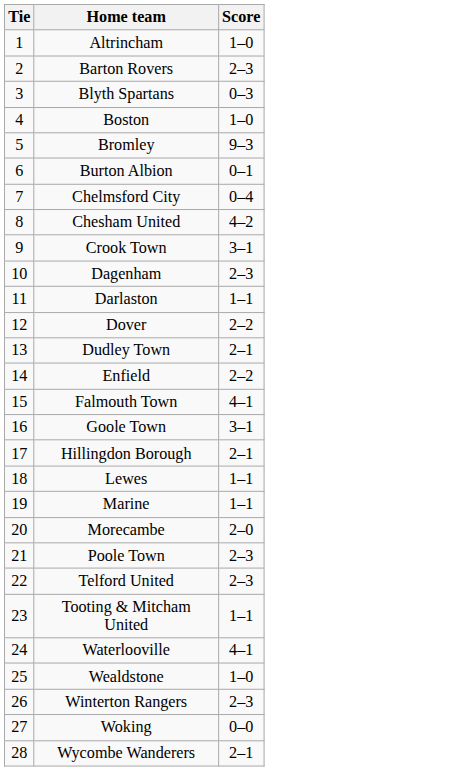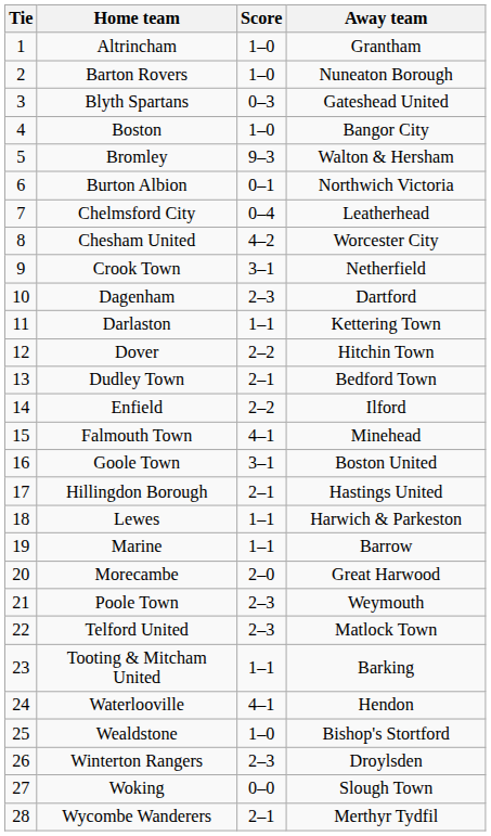+ column: Away team | Grantham | Nuneaton Borough | Gateshead United | Bangor City | Walton & Hersham | Northwich Victoria | Leatherhead | Worcester City | Netherfield | Dartford | Kettering Town | Hitchin Town | Bedford Town | Ilford | Minehead | Boston United | Hastings United | Harwich & Parkeston | Barrow | Great Harwood | Weymouth | Matlock Town | Barking | Hendon | Bishop's Stortford | Droylsden | Slough Town | Merthyr Tydfil
Barton Rovers | Score: 2–3 -> 1–0
